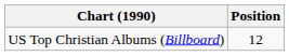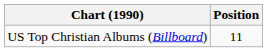US Top Christian Albums (Billboard) | Position: 12 -> 11
